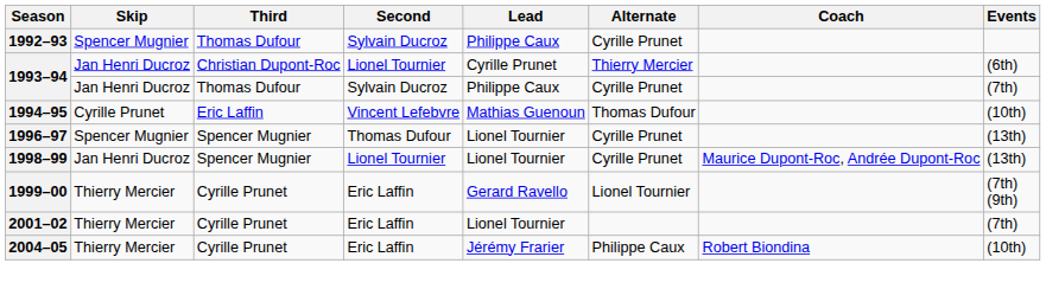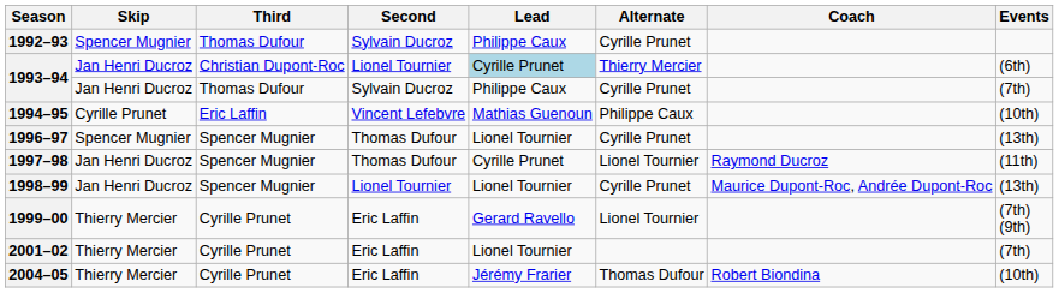1993–94 / Christian Dupont-Roc | Lead: no background -> lightblue background
1994–95 | Alternate: Thomas Dufour -> Philippe Caux
+ row: 1997–98 | Jan Henri Ducroz | Spencer Mugnier | Thomas Dufour | Cyrille Prunet | Lionel Tournier | Raymond Ducroz | (11th)
2004–05 | Alternate: Philippe Caux -> Thomas Dufour
